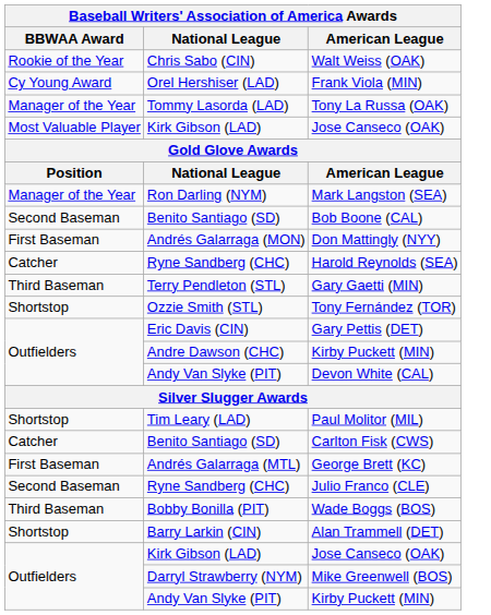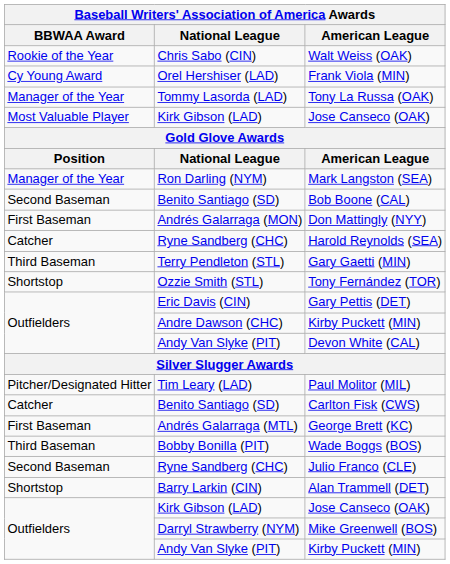Paul Molitor (MIL) | BBWAA Award: Shortstop -> Pitcher/Designated Hitter
rows swapped: Julio Franco (CLE) <-> Wade Boggs (BOS)
